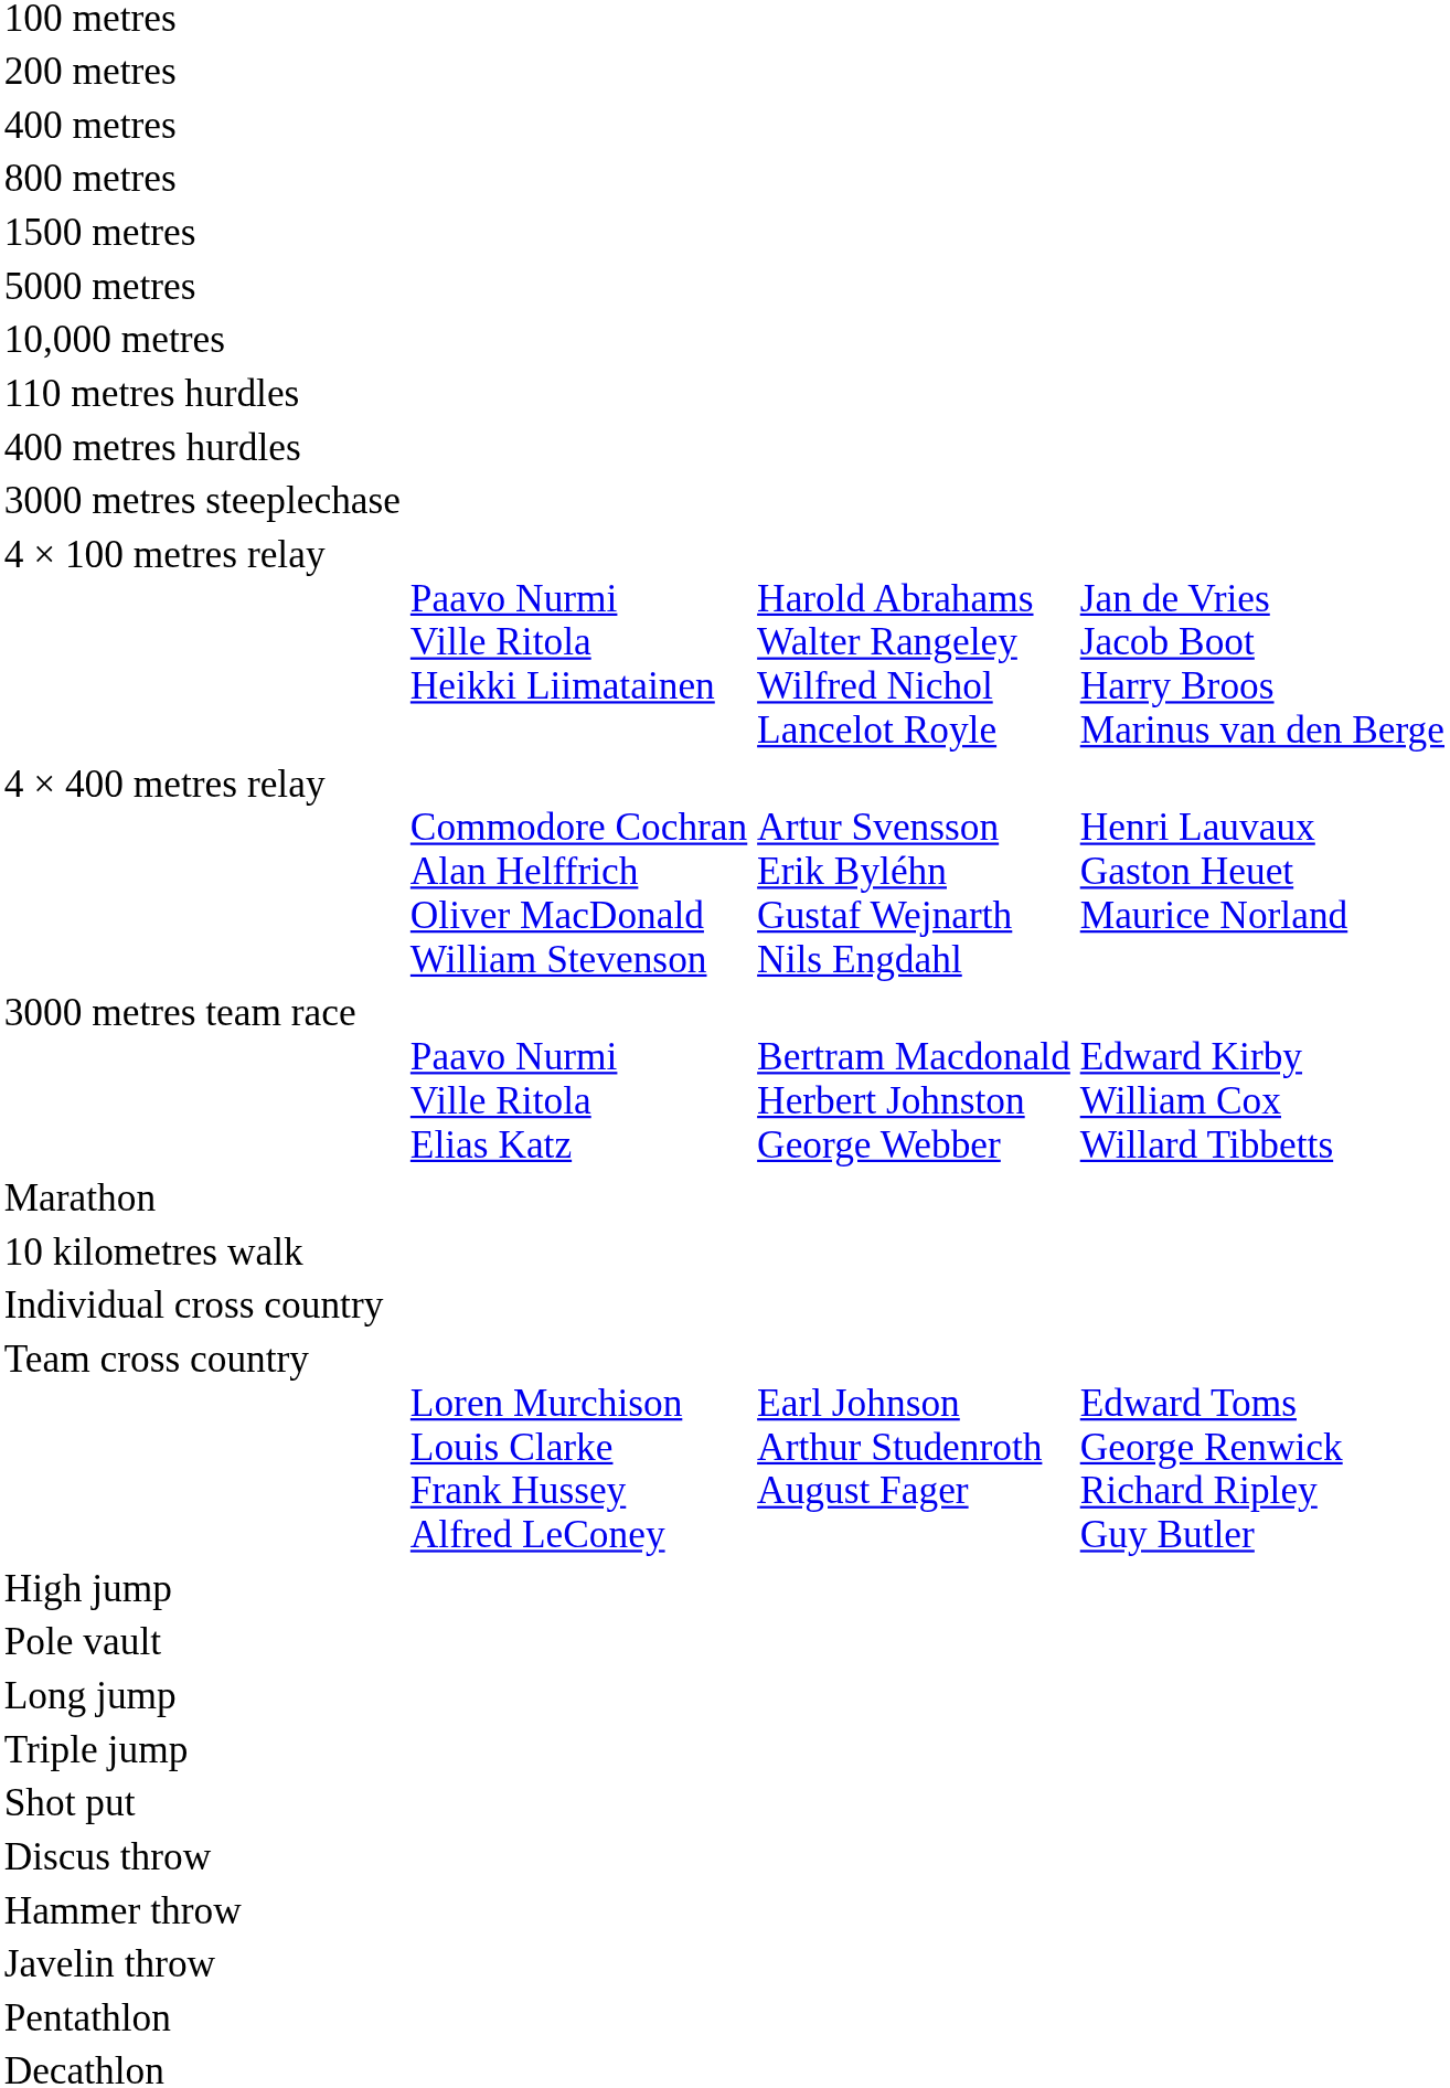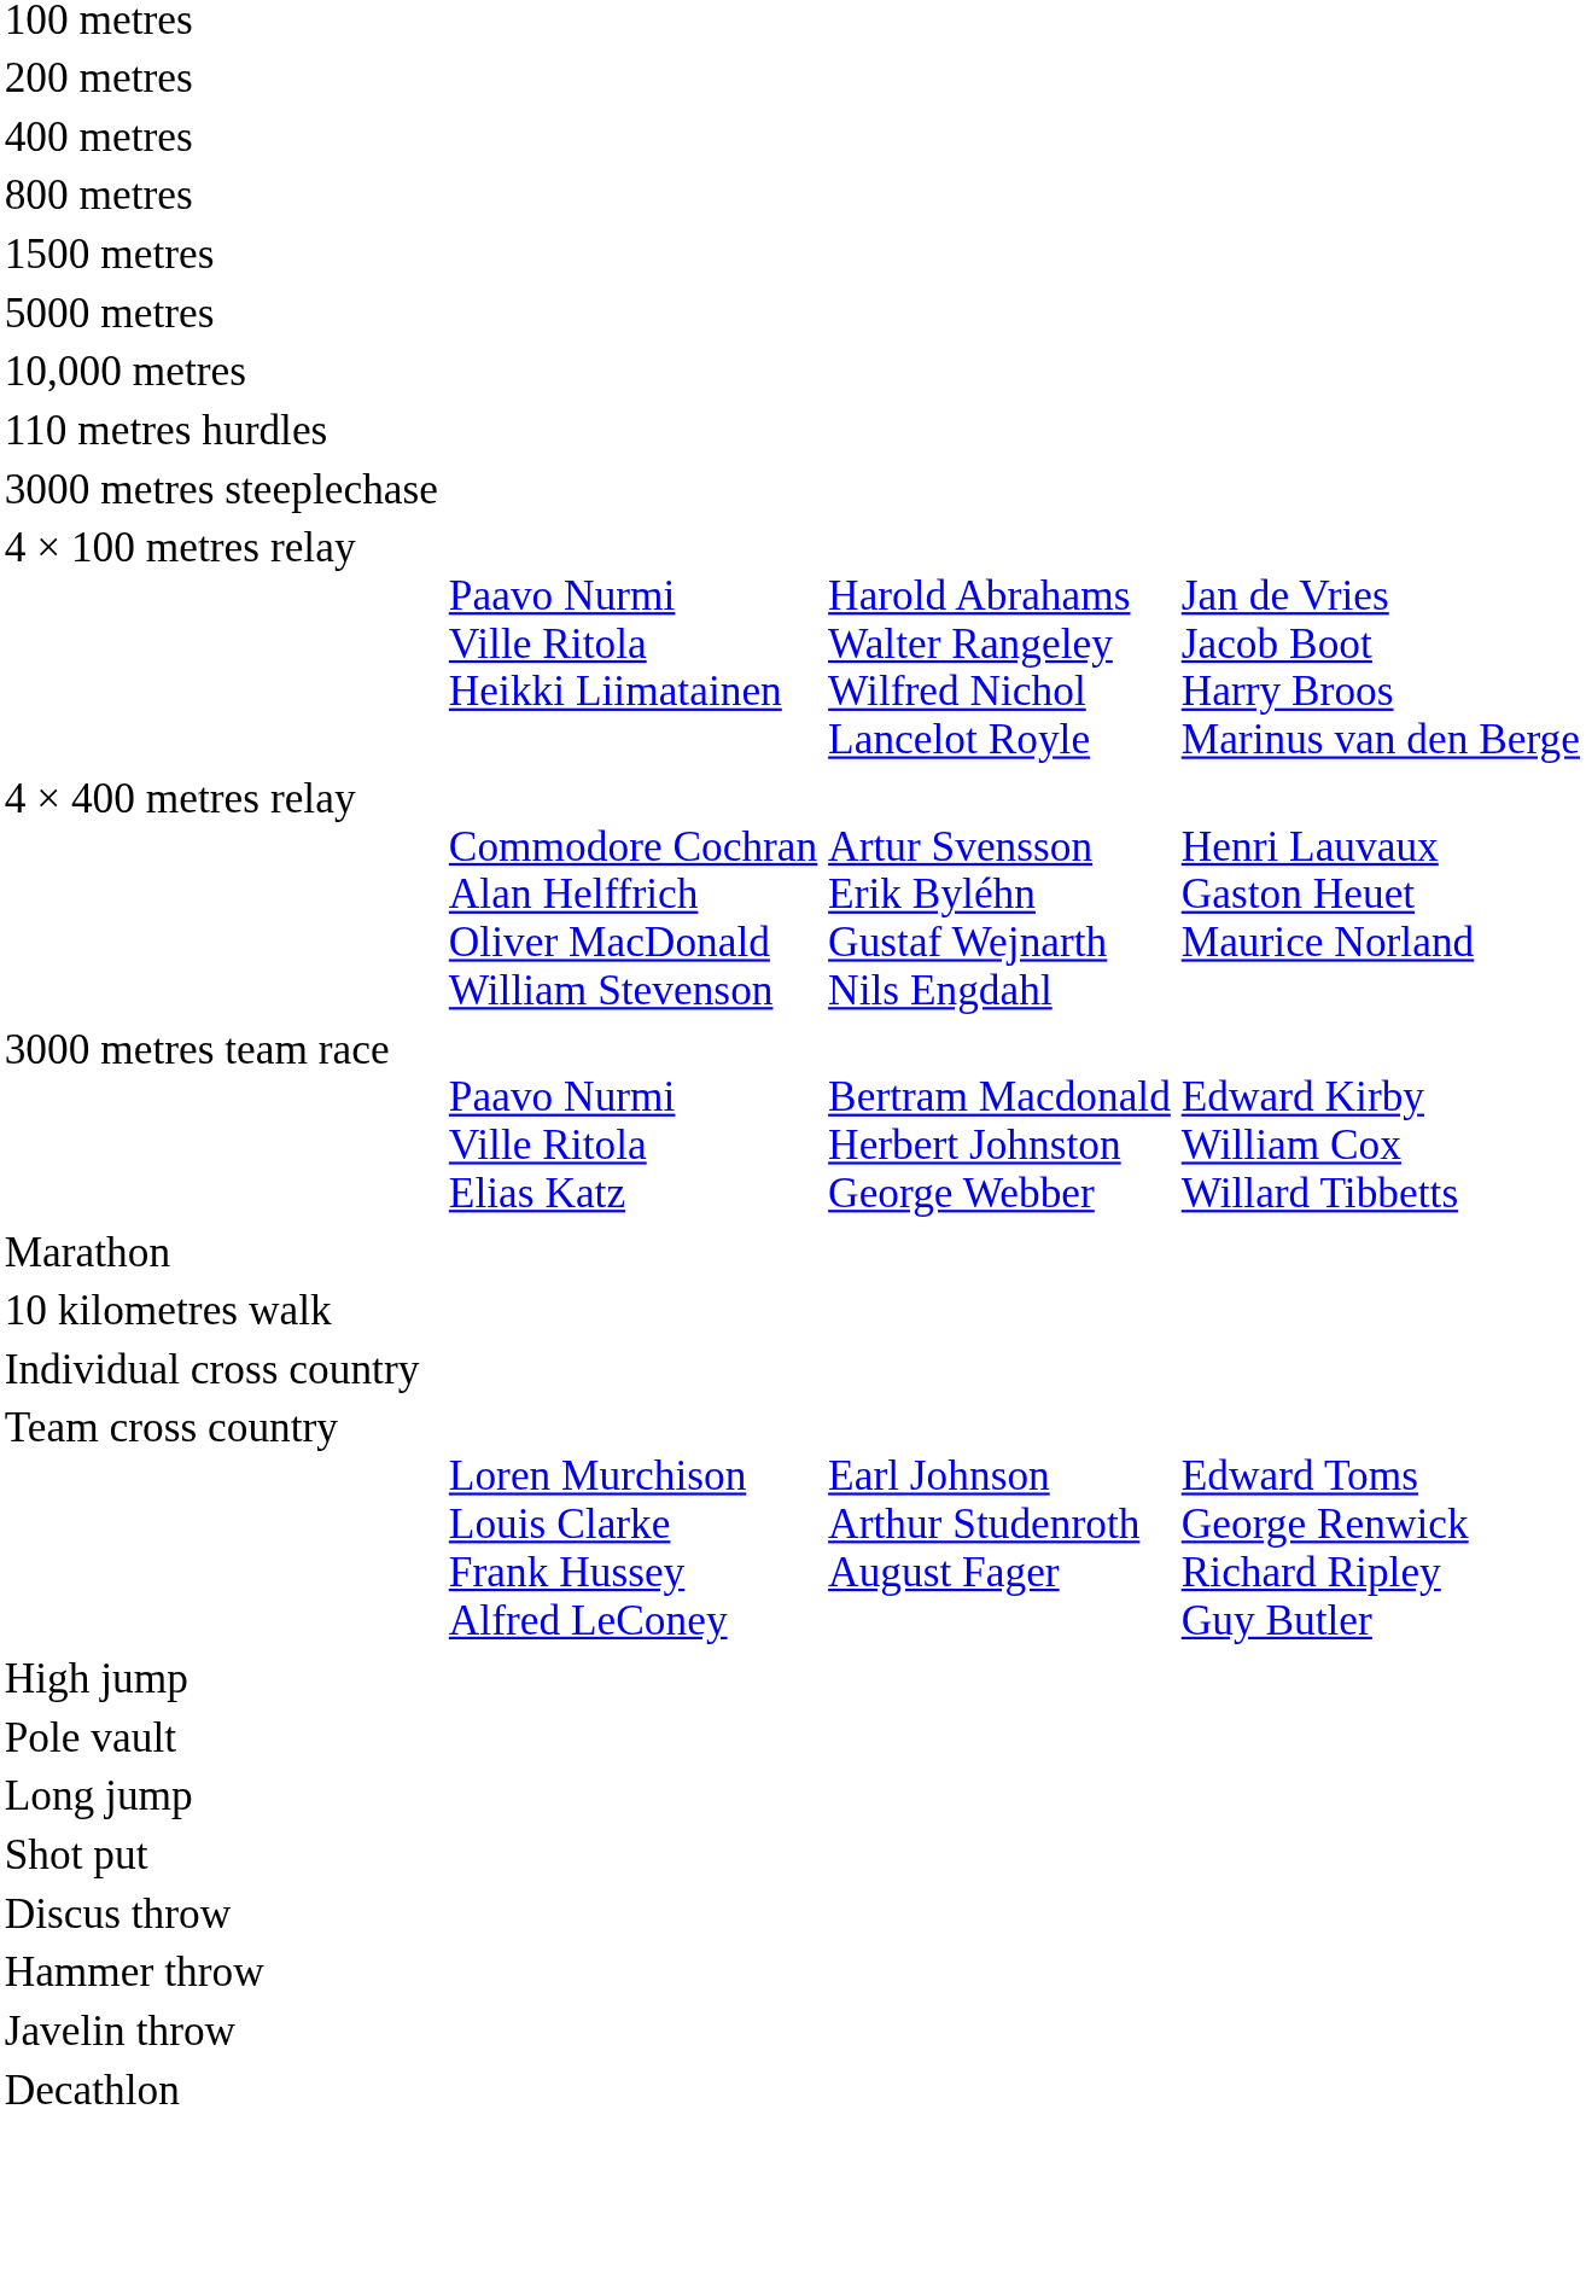- row: 400 metres hurdles
- row: Triple jump
- row: Pentathlon
